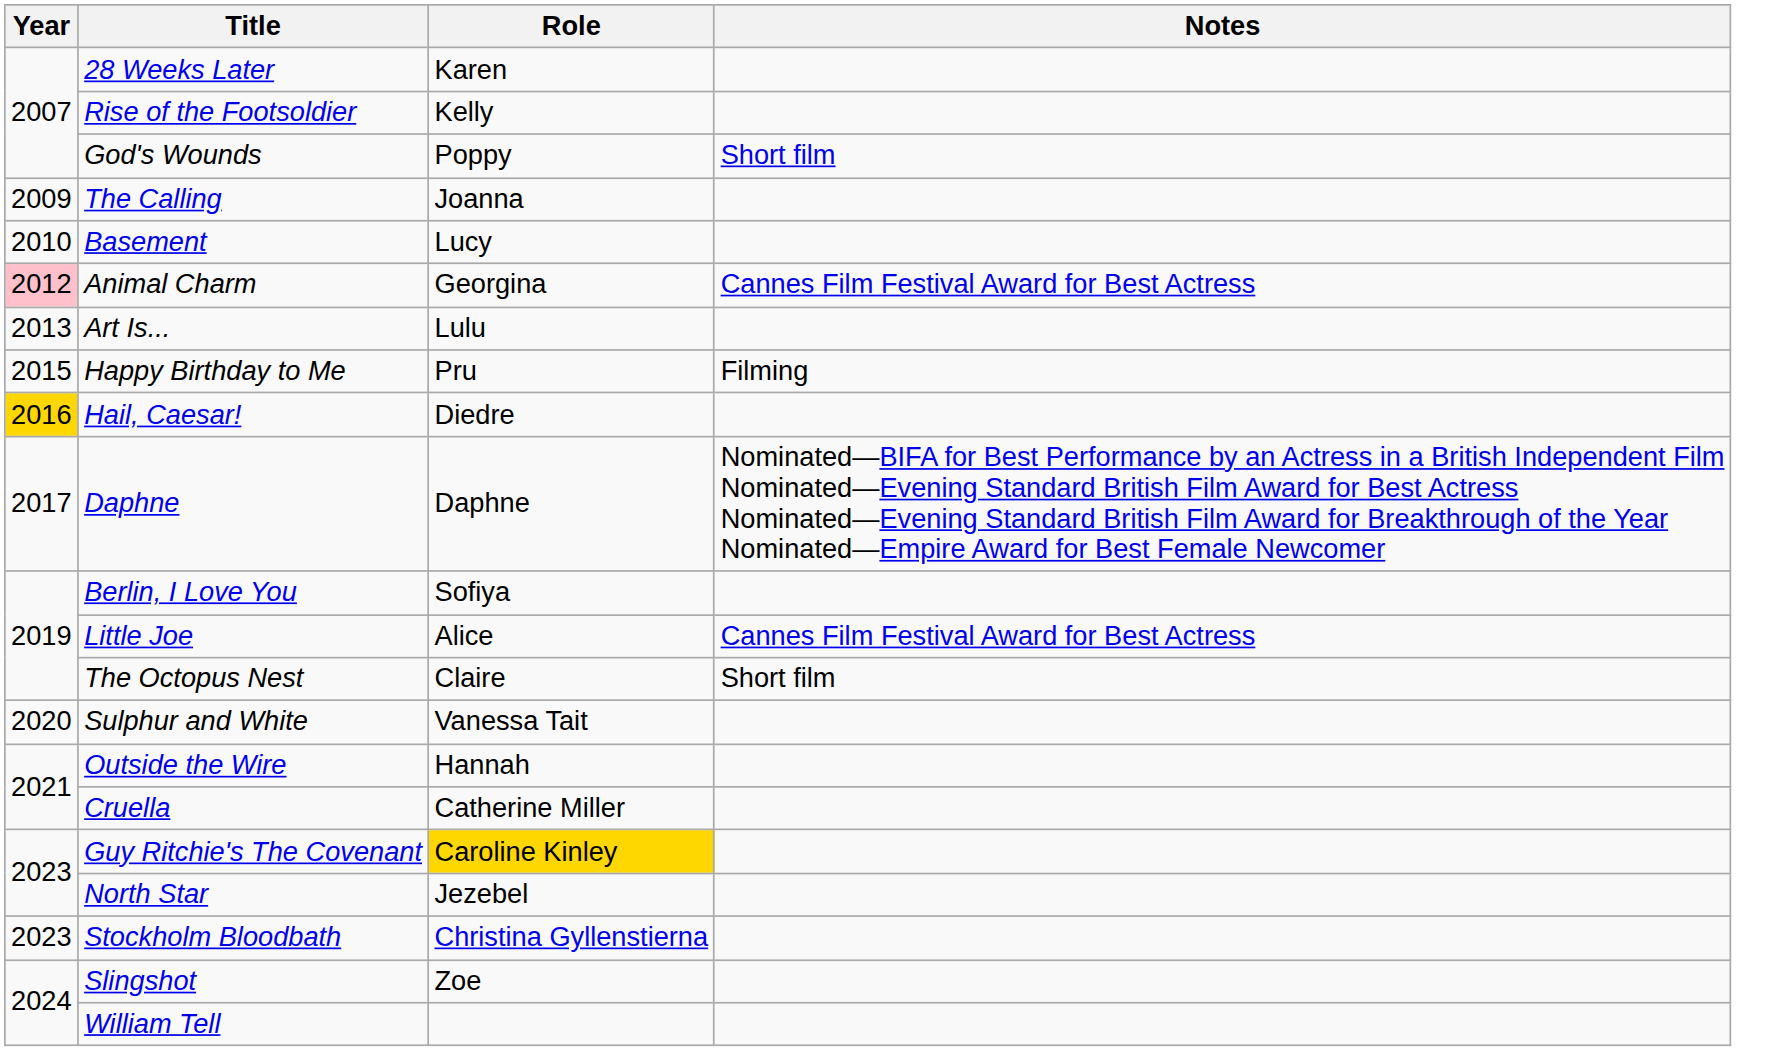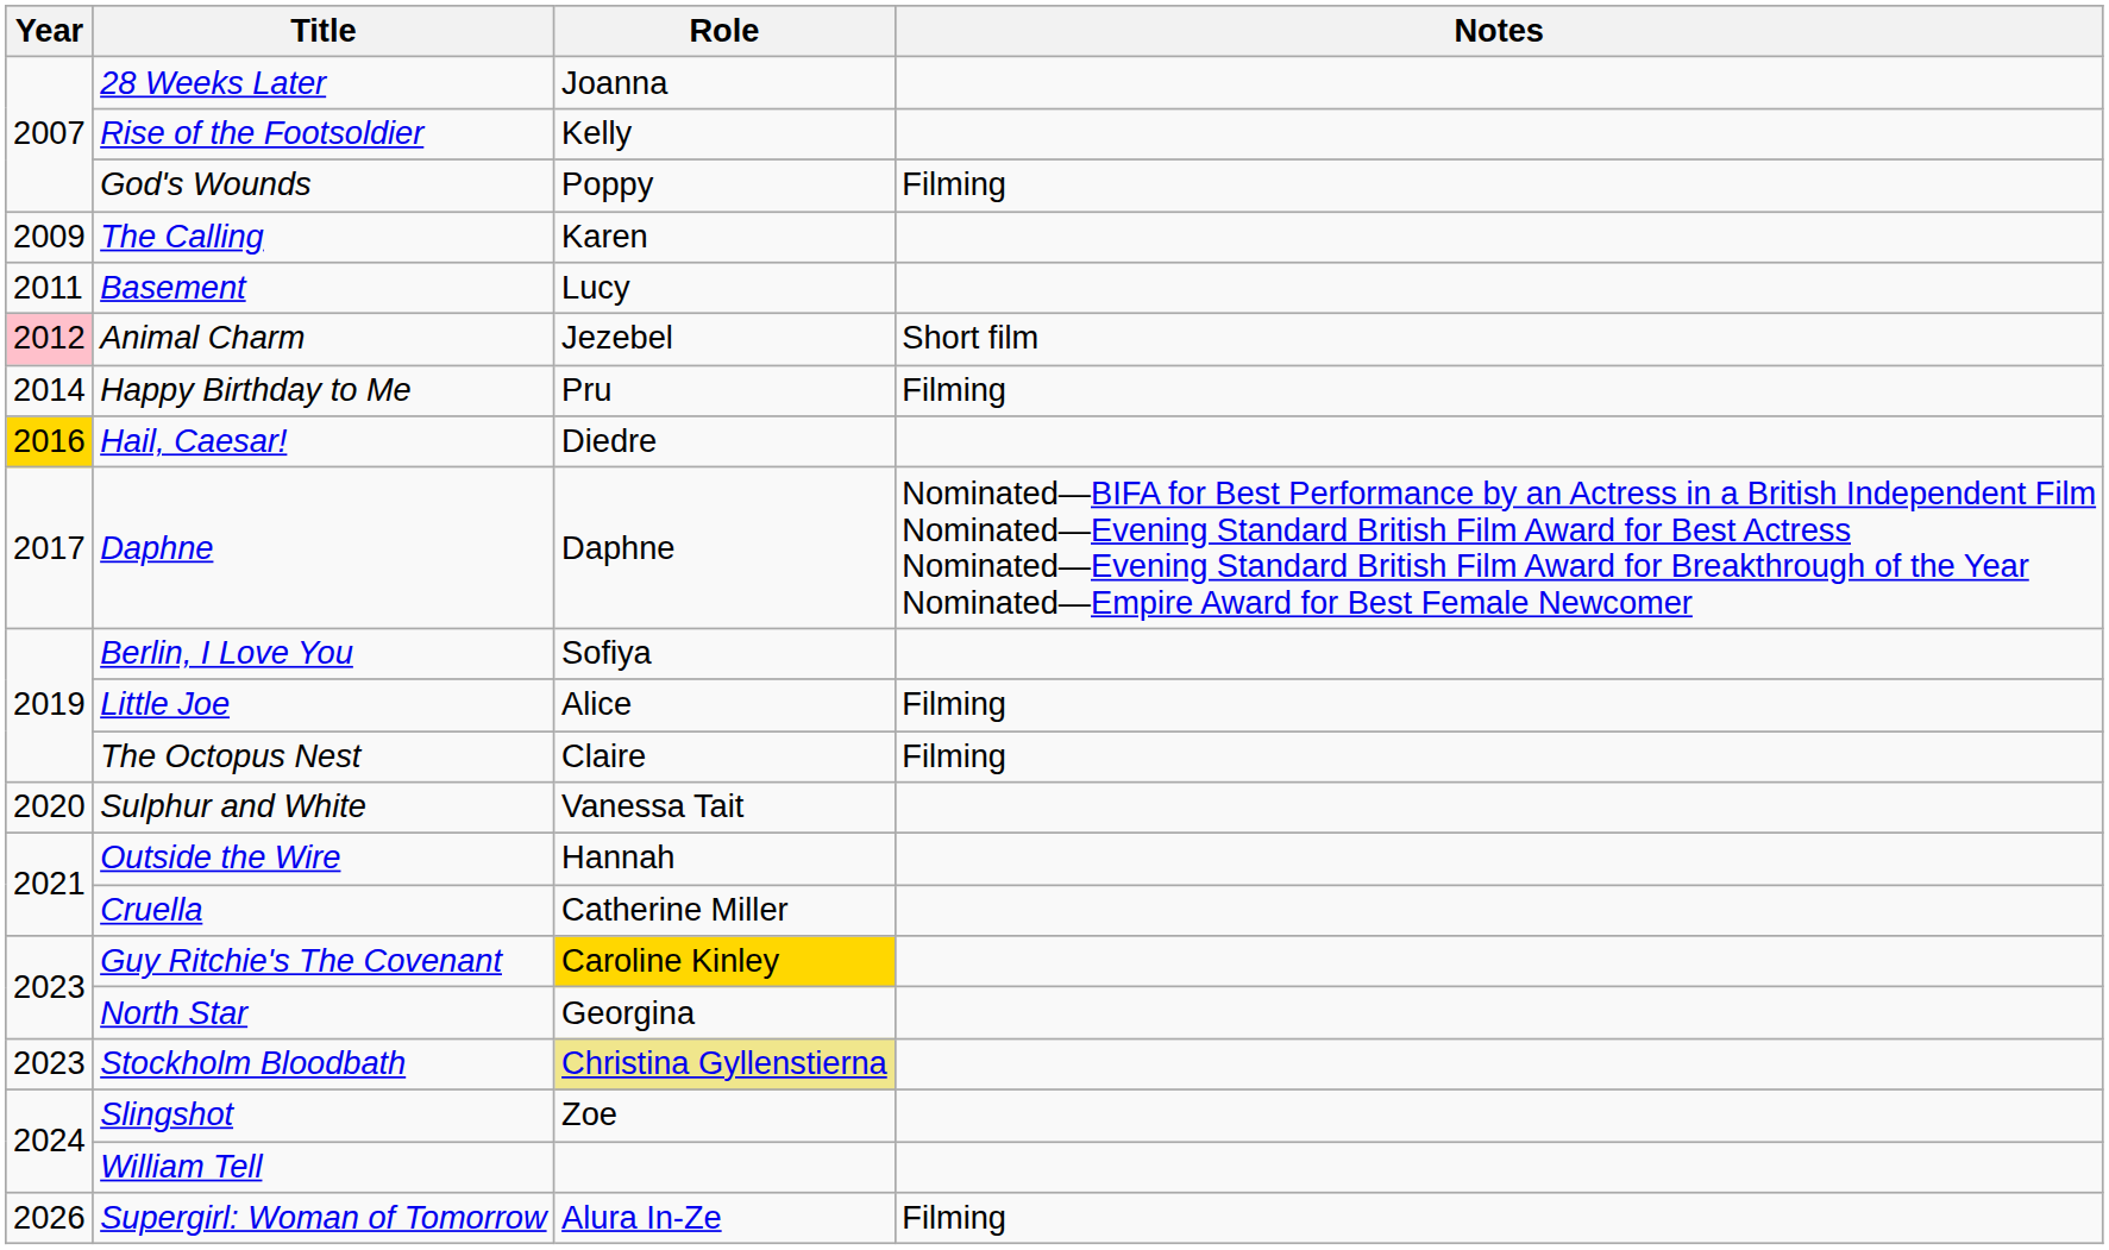28 Weeks Later | Role: Karen -> Joanna
God's Wounds | Notes: Short film -> Filming
The Calling | Role: Joanna -> Karen
Basement | Year: 2010 -> 2011
Animal Charm | Role: Georgina -> Jezebel
Animal Charm | Notes: Cannes Film Festival Award for Best Actress -> Short film
- row: 2013 | Art Is... | Lulu
Happy Birthday to Me | Year: 2015 -> 2014
Little Joe | Notes: Cannes Film Festival Award for Best Actress -> Filming
The Octopus Nest | Notes: Short film -> Filming
North Star | Role: Jezebel -> Georgina
Stockholm Bloodbath | Role: no background -> khaki background
+ row: 2026 | Supergirl: Woman of Tomorrow | Alura In-Ze | Filming
